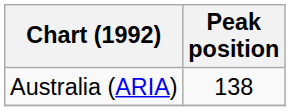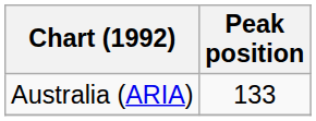Australia (ARIA) | Peak position: 138 -> 133
